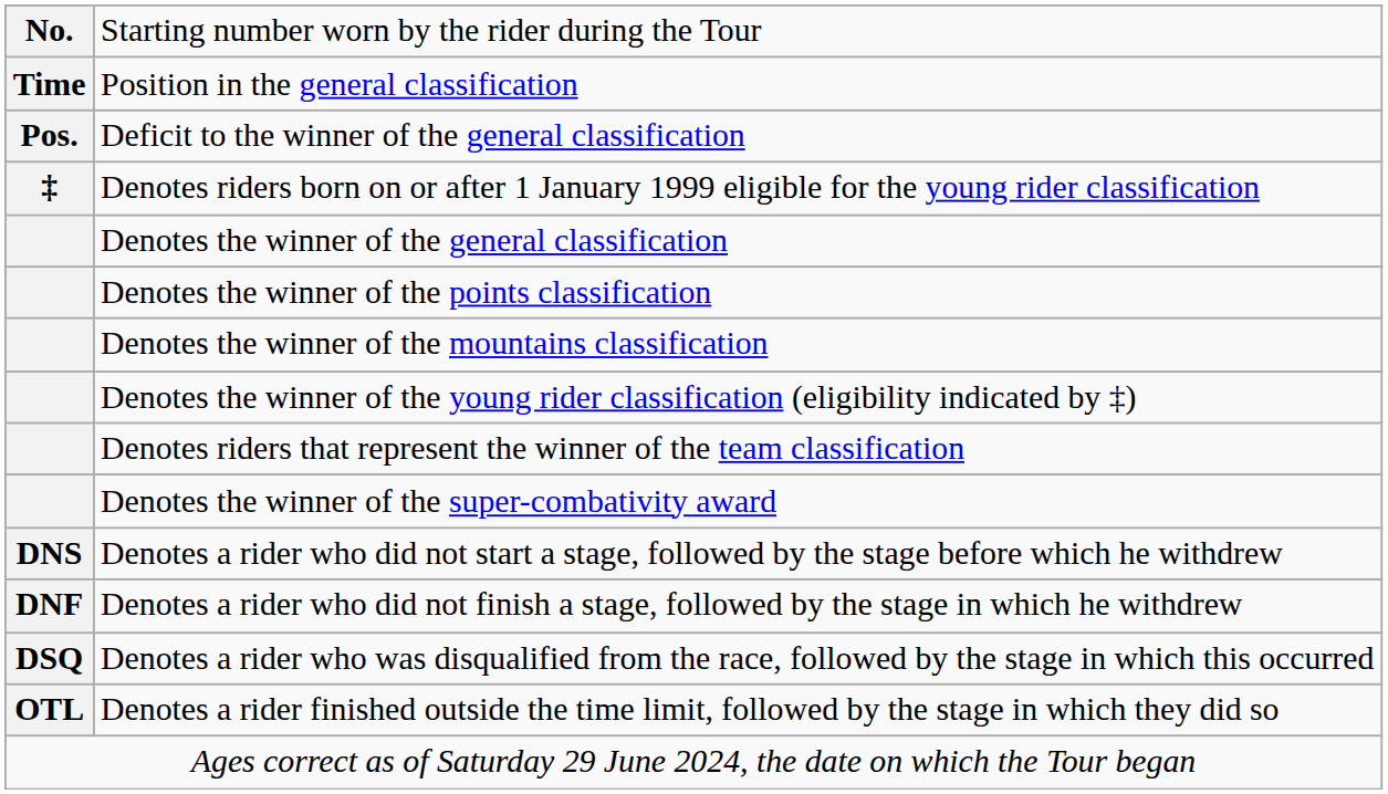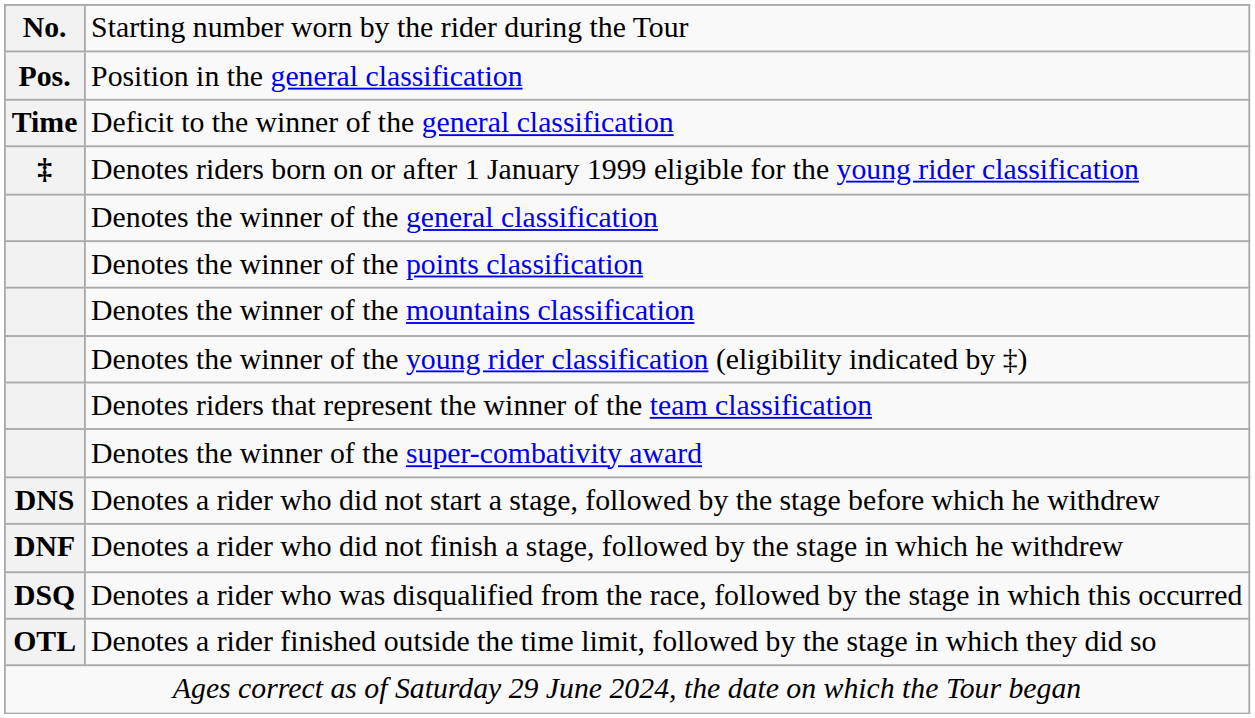Position in the general classification | column 1: Time -> Pos.
Deficit to the winner of the general classification | column 1: Pos. -> Time
